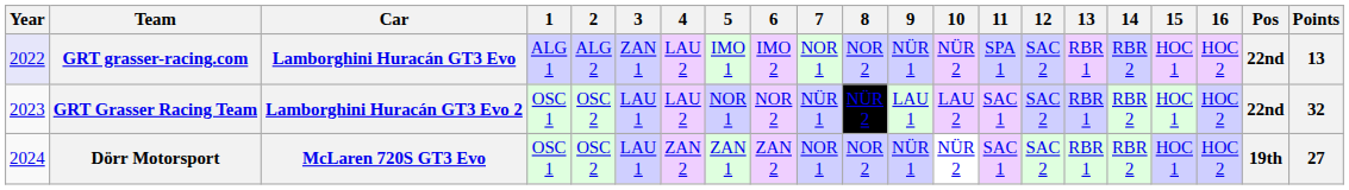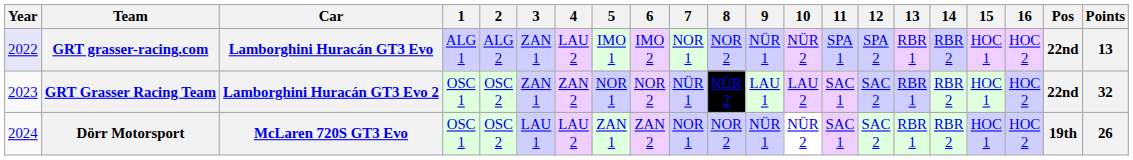GRT grasser-racing.com | 12: SAC 2 -> SPA 2
GRT Grasser Racing Team | 3: LAU 1 -> ZAN 1
GRT Grasser Racing Team | 4: LAU 2 -> ZAN 2
Dörr Motorsport | 4: ZAN 2 -> LAU 2
Dörr Motorsport | Points: 27 -> 26
